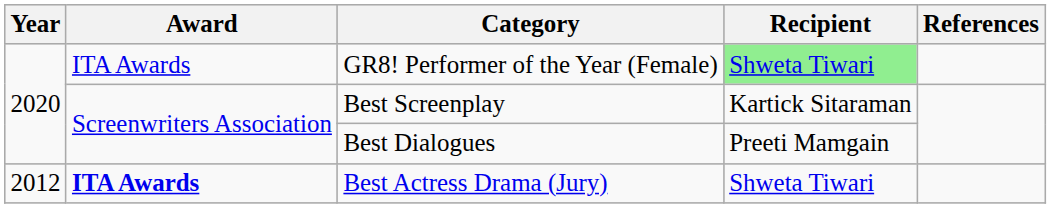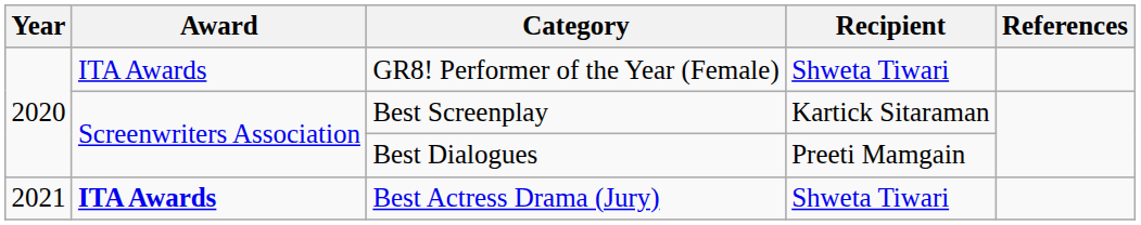GR8! Performer of the Year (Female) | Recipient: lightgreen background -> no background
Best Actress Drama (Jury) | Year: 2012 -> 2021
